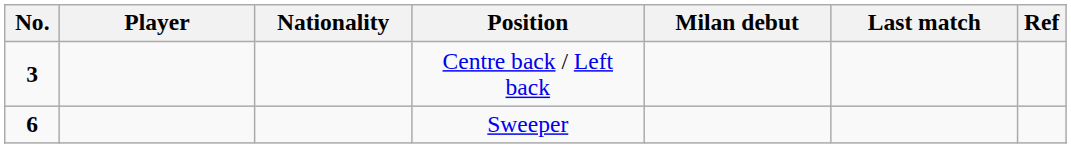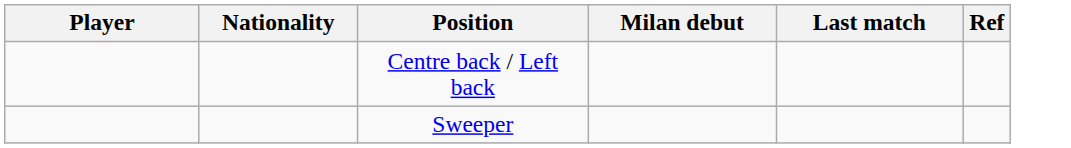- column: No. | 3 | 6
